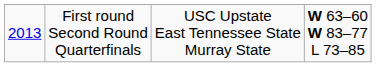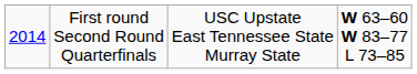First round Second Round Quarterfinals | column 1: 2013 -> 2014
